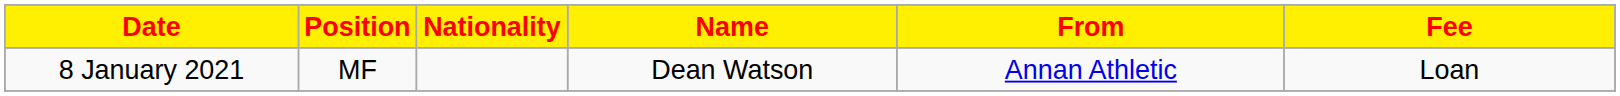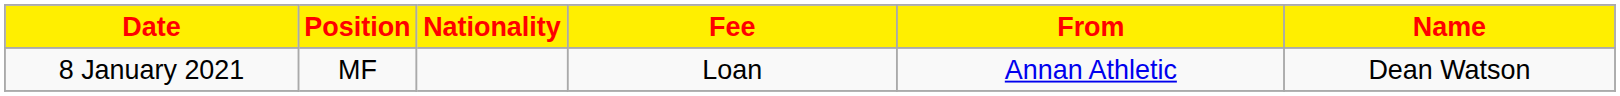columns swapped: Name <-> Fee
